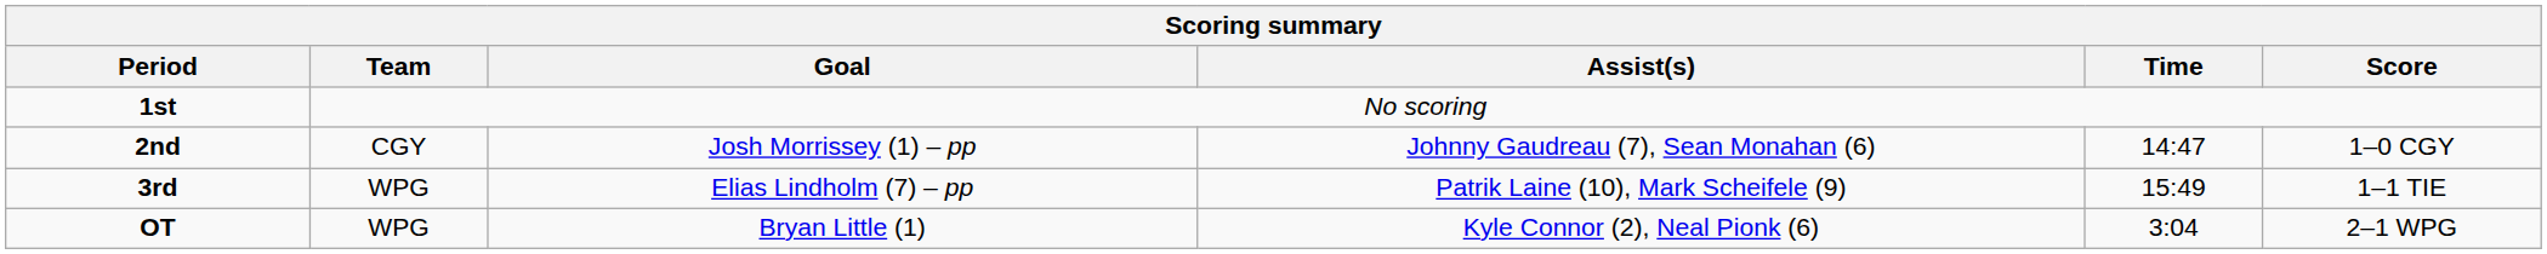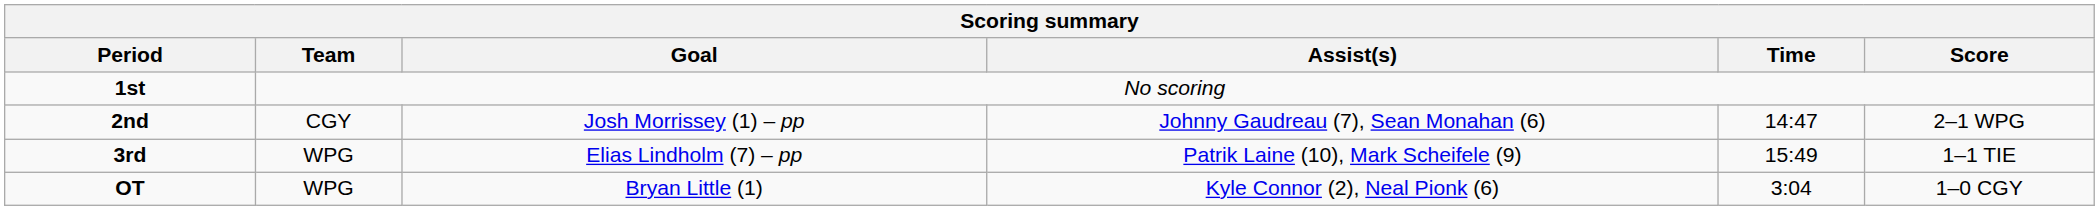2nd | Scoring summary / Score: 1–0 CGY -> 2–1 WPG
OT | Scoring summary / Score: 2–1 WPG -> 1–0 CGY
